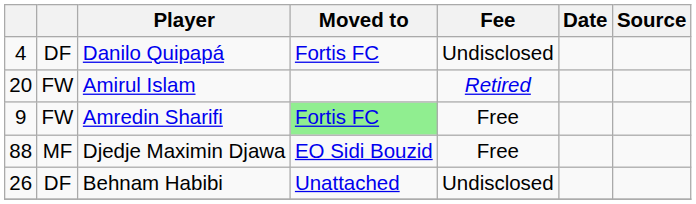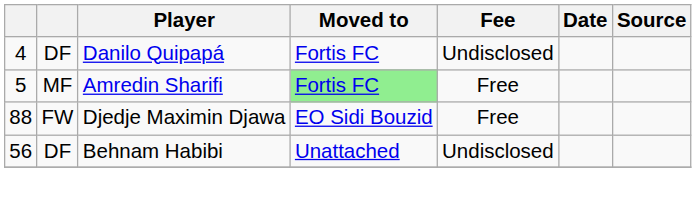- row: 20 | FW | Amirul Islam | Retired
Amredin Sharifi | column 1: 9 -> 5
Amredin Sharifi | column 2: FW -> MF
Djedje Maximin Djawa | column 2: MF -> FW
Behnam Habibi | column 1: 26 -> 56
